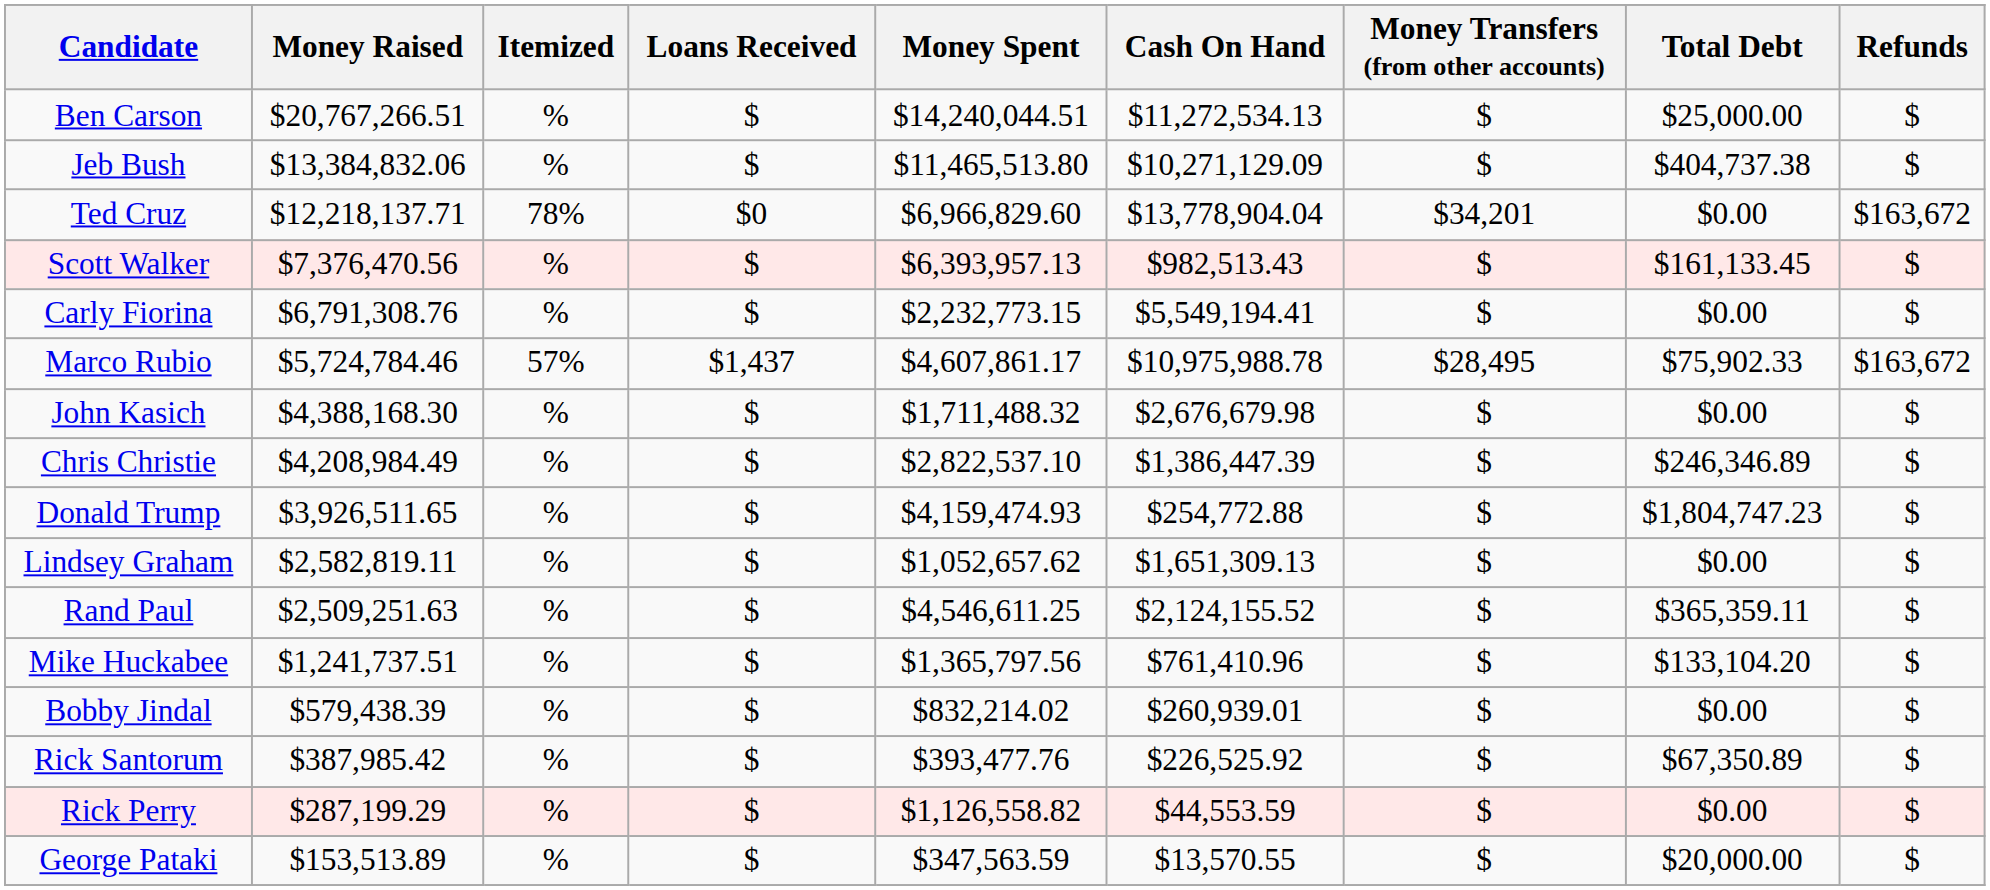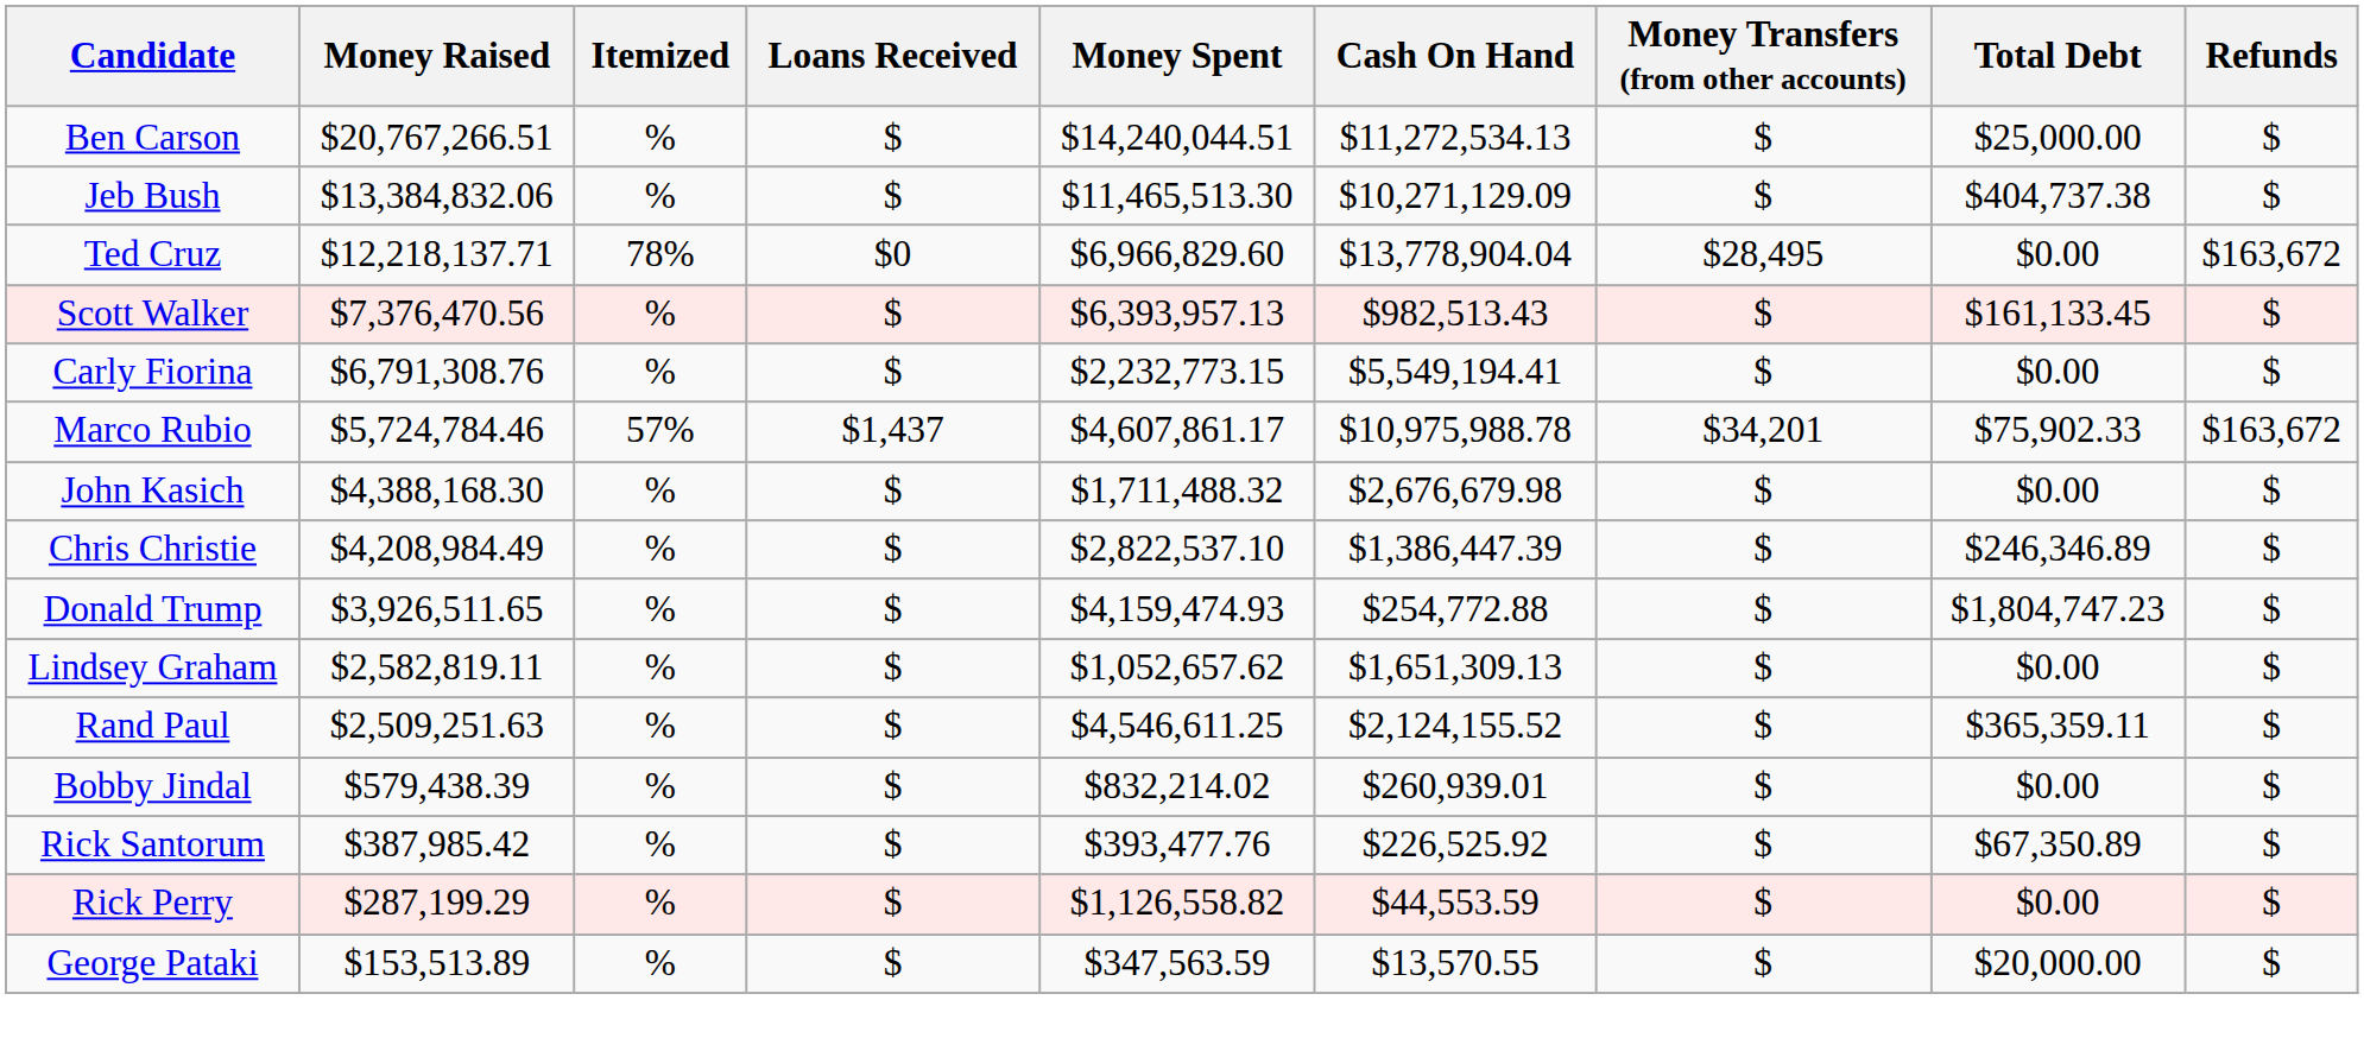Jeb Bush | Money Spent: $11,465,513.80 -> $11,465,513.30
Ted Cruz | Money Transfers (from other accounts): $34,201 -> $28,495
Marco Rubio | Money Transfers (from other accounts): $28,495 -> $34,201
- row: Mike Huckabee | $1,241,737.51 | % | $ | $1,365,797.56 | $761,410.96 | $ | $133,104.20 | $
